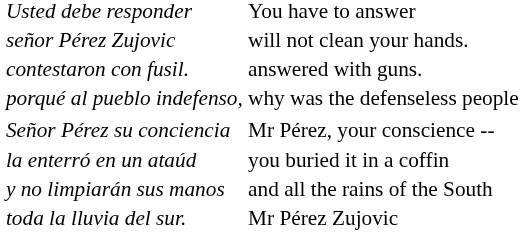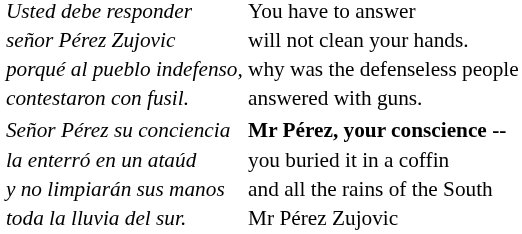rows swapped: porqué al pueblo indefenso, <-> contestaron con fusil.
Señor Pérez su conciencia | column 2: normal -> bold
